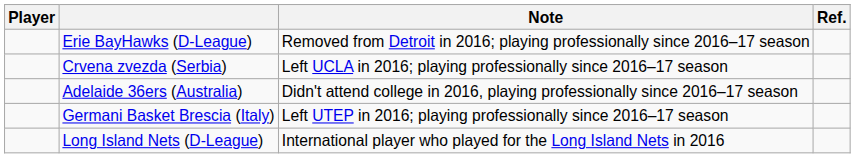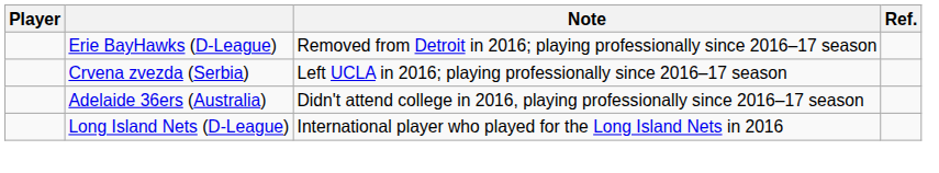- row: Germani Basket Brescia (Italy) | Left UTEP in 2016; playing professionally since 2016–17 season
